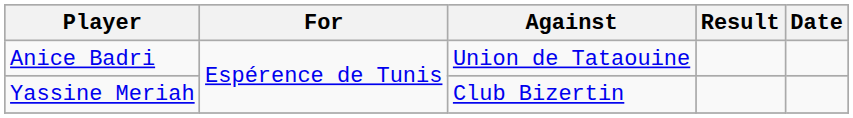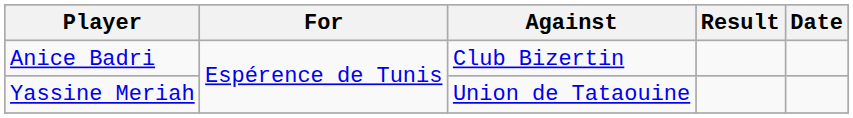Anice Badri | Against: Union de Tataouine -> Club Bizertin
Yassine Meriah | Against: Club Bizertin -> Union de Tataouine
